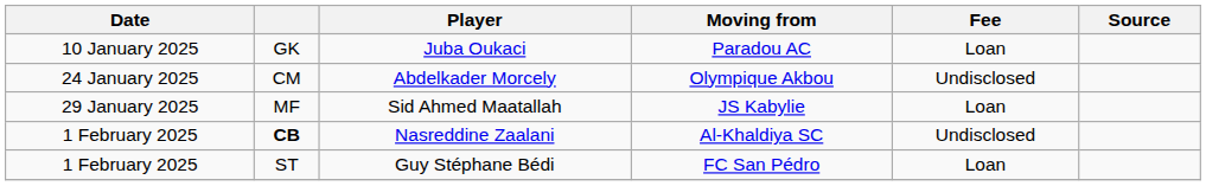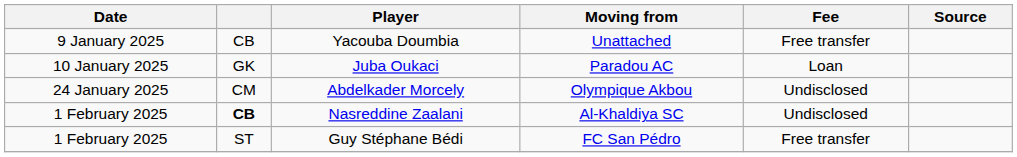+ row: 9 January 2025 | CB | Yacouba Doumbia | Unattached | Free transfer
- row: 29 January 2025 | MF | Sid Ahmed Maatallah | JS Kabylie | Loan
Guy Stéphane Bédi | Fee: Loan -> Free transfer
